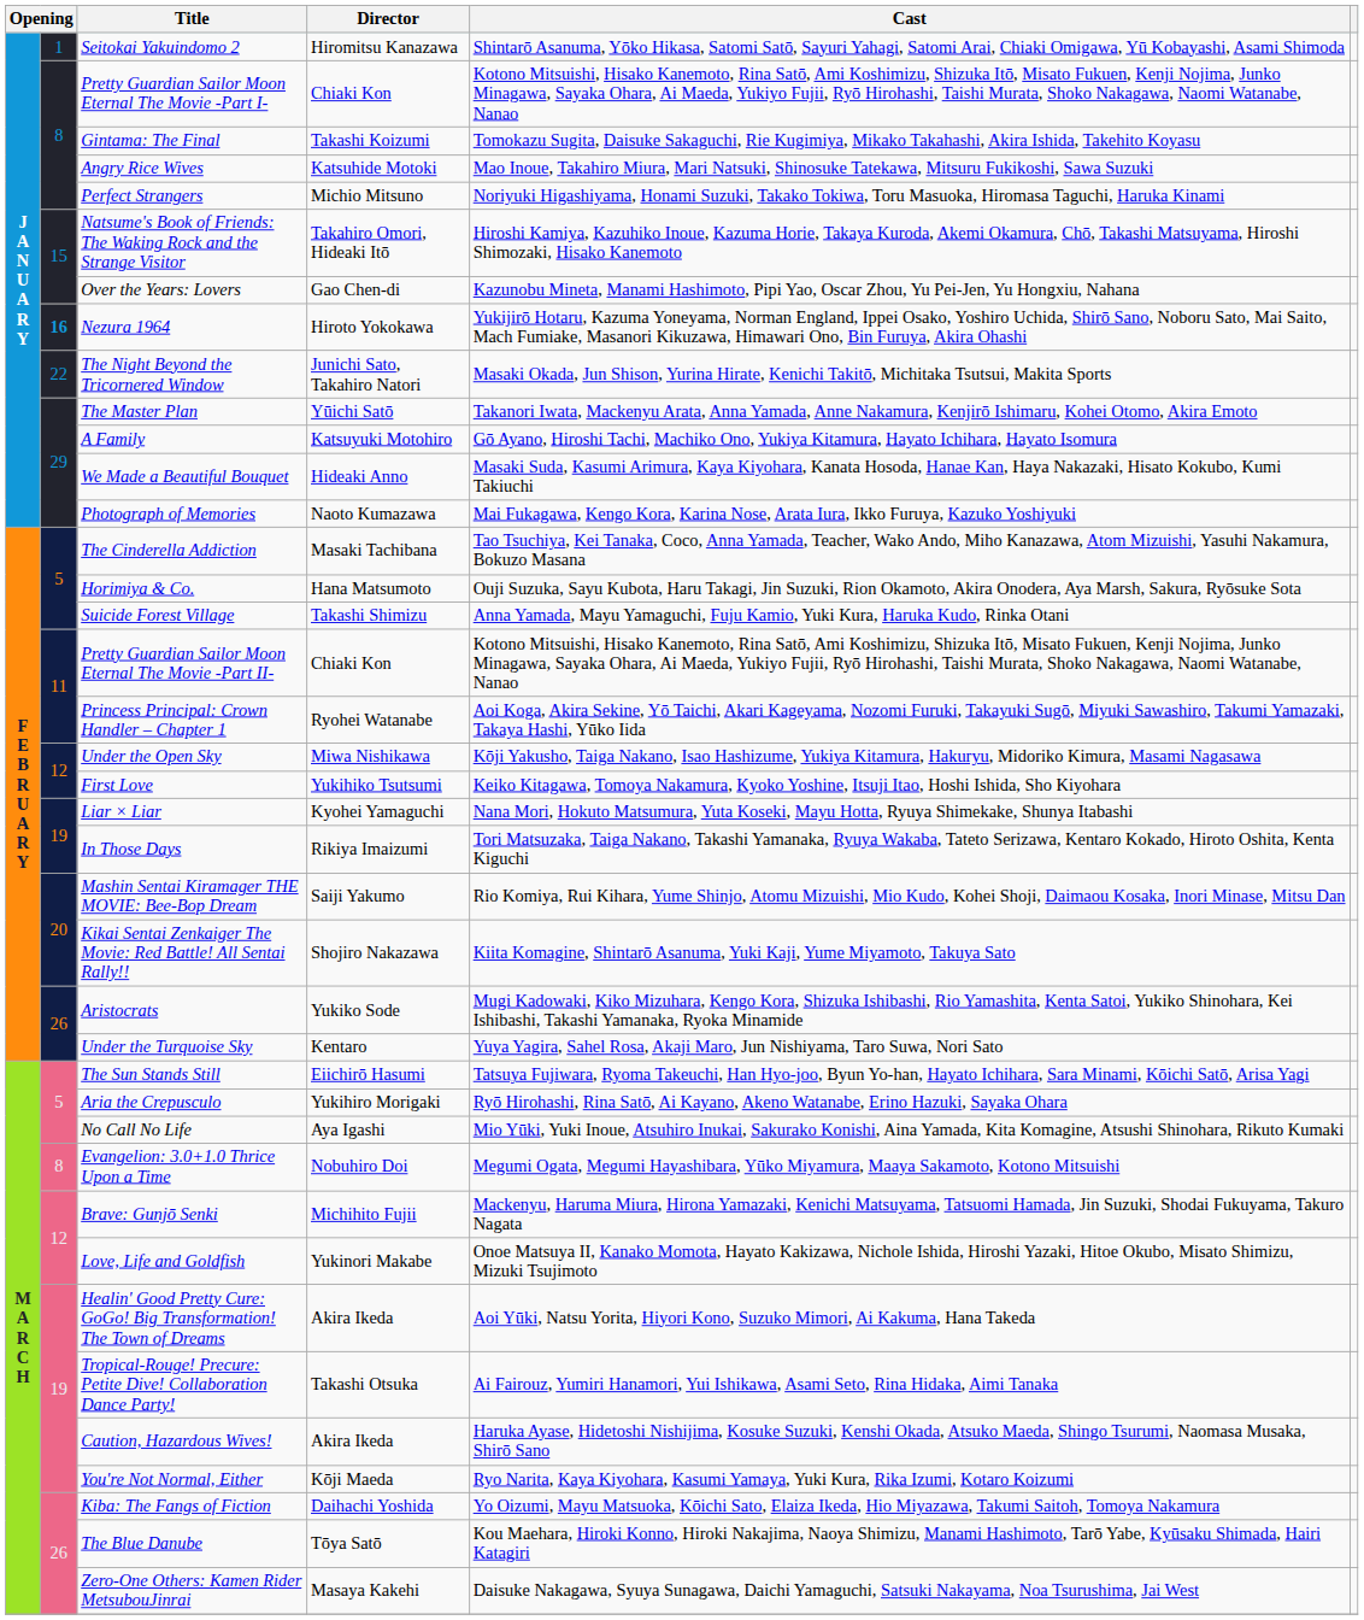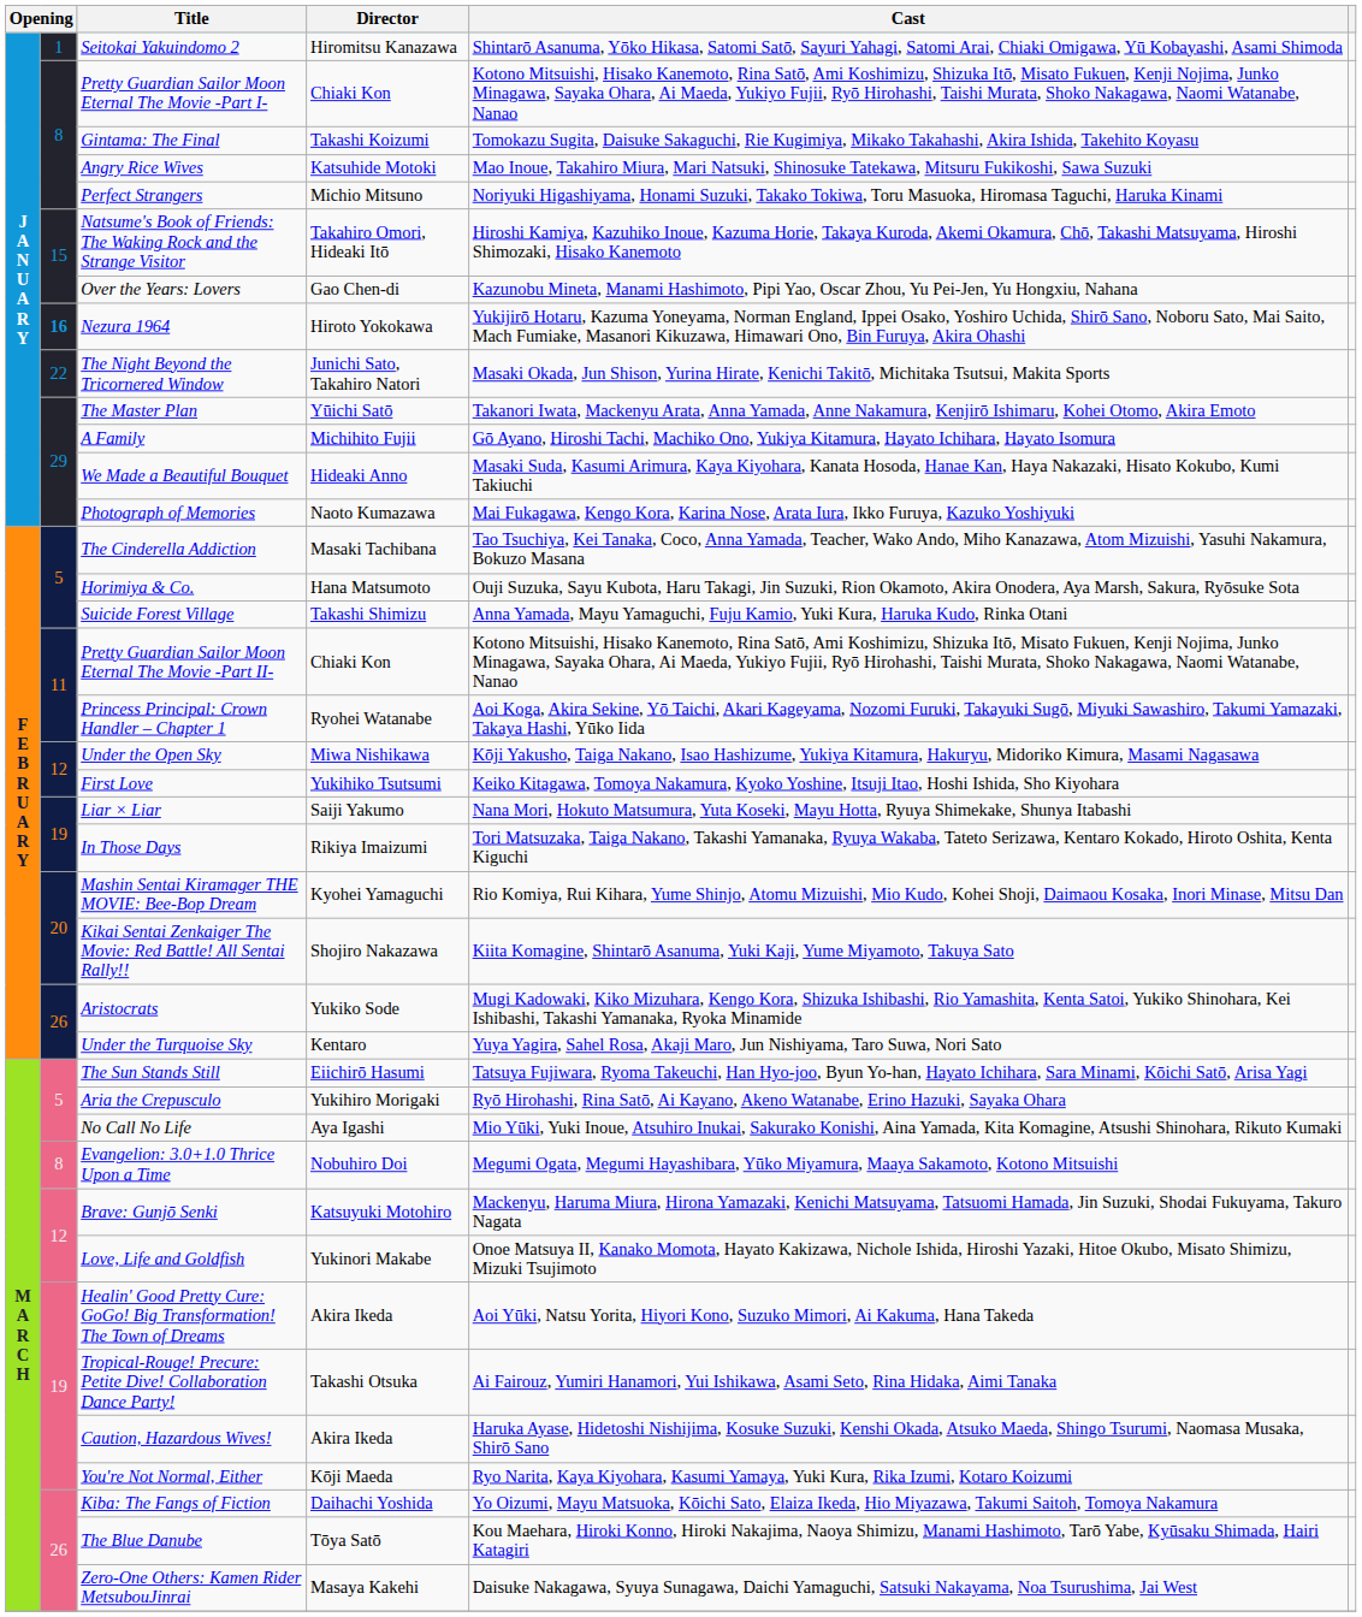A Family | Director: Katsuyuki Motohiro -> Michihito Fujii
Liar × Liar | Director: Kyohei Yamaguchi -> Saiji Yakumo
Mashin Sentai Kiramager THE MOVIE: Bee-Bop Dream | Director: Saiji Yakumo -> Kyohei Yamaguchi
Brave: Gunjō Senki | Director: Michihito Fujii -> Katsuyuki Motohiro
